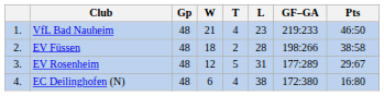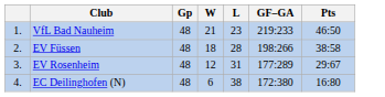- column: T | 4 | 2 | 5 | 4
